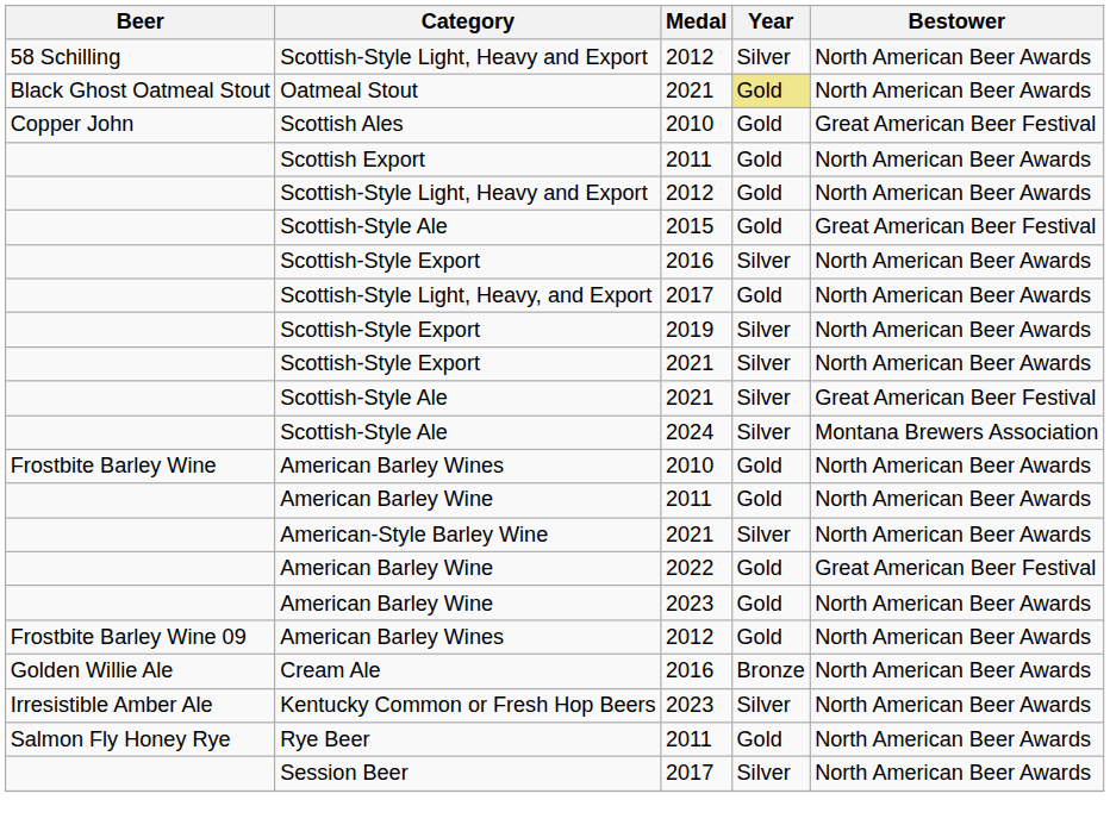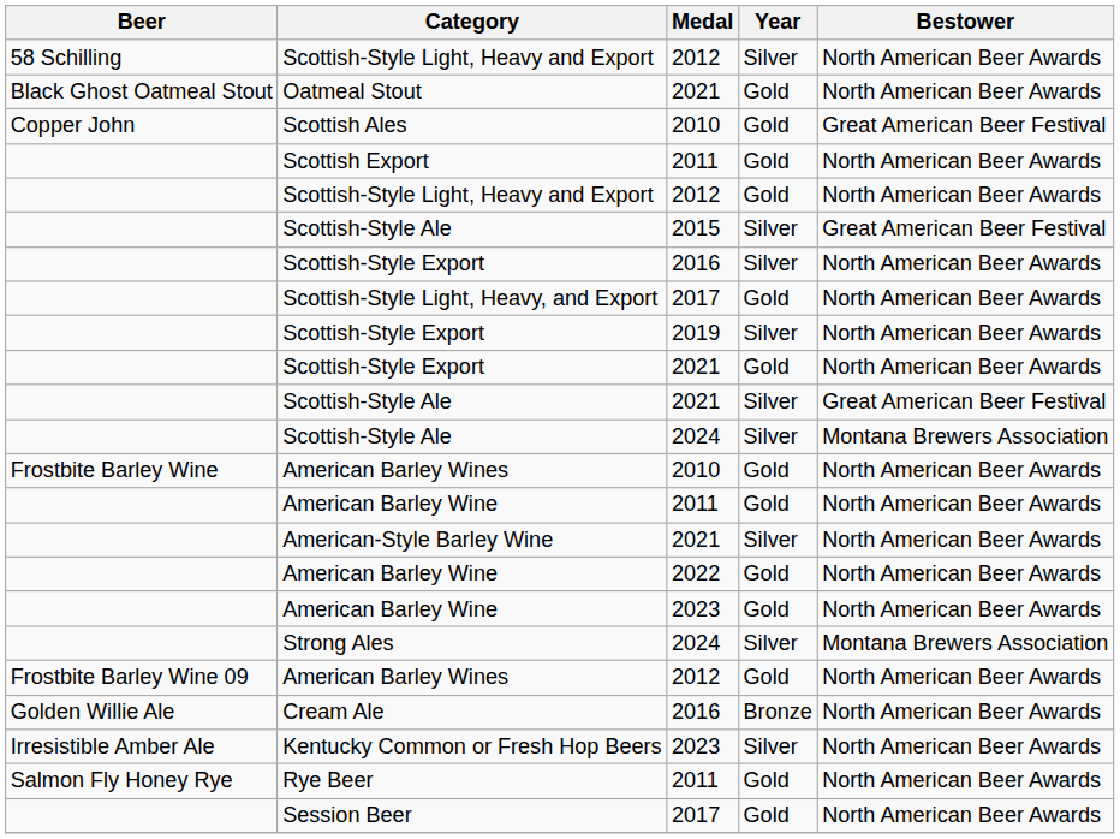Oatmeal Stout | Year: khaki background -> no background
Scottish-Style Ale / 2015 | Year: Gold -> Silver
Scottish-Style Export / 2021 | Year: Silver -> Gold
American Barley Wine / 2022 | Bestower: Great American Beer Festival -> North American Beer Awards
+ row: Strong Ales | 2024 | Silver | Montana Brewers Association
Session Beer | Year: Silver -> Gold
